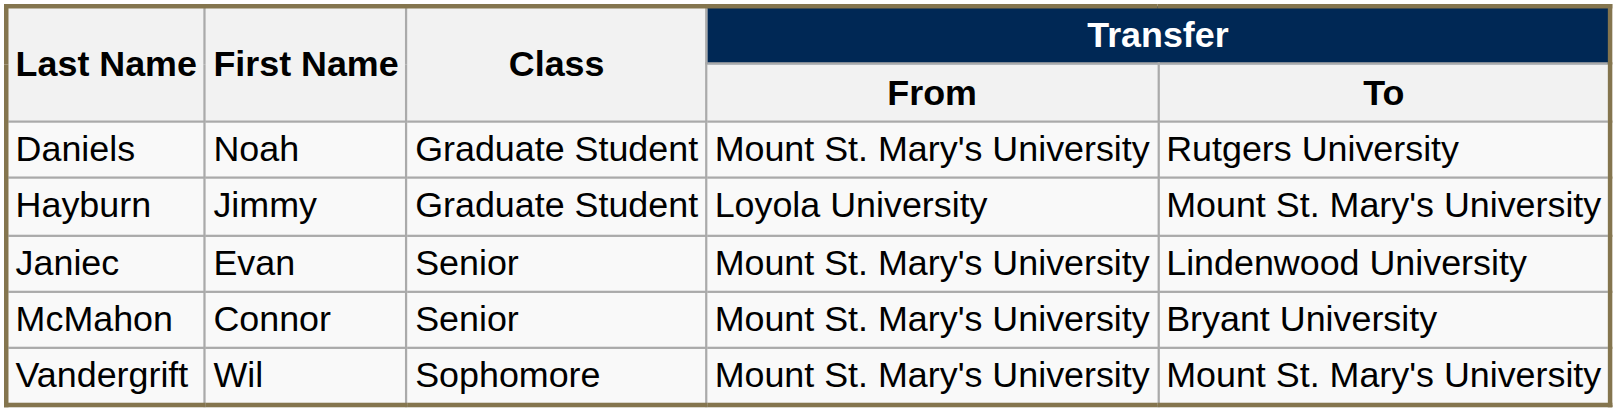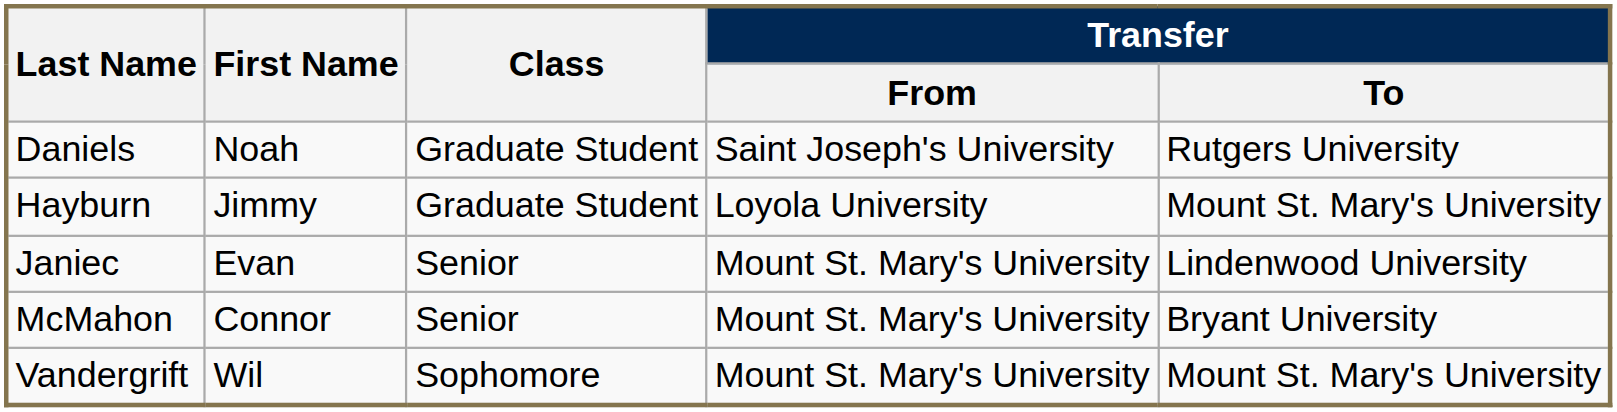Daniels | Transfer / From: Mount St. Mary's University -> Saint Joseph's University
